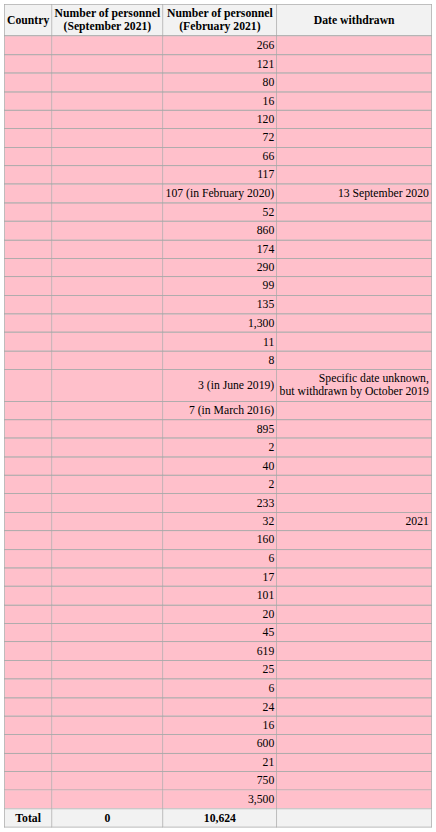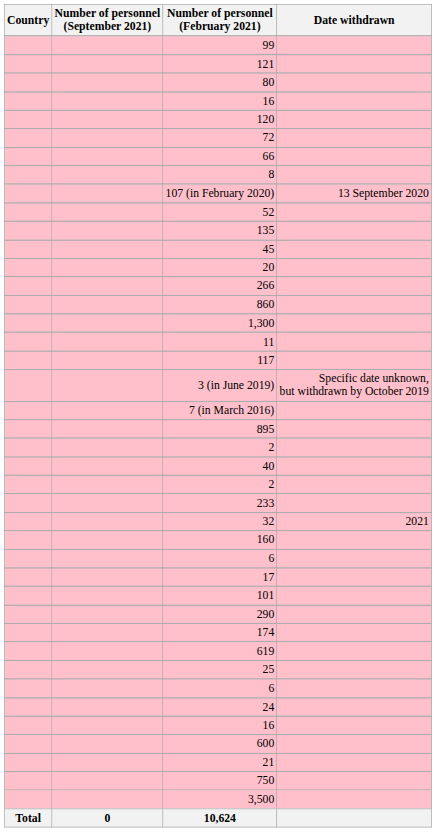rows swapped: 99 <-> 266
rows swapped: 117 <-> 8
rows swapped: 135 <-> 860
rows swapped: 45 <-> 174
rows swapped: 20 <-> 290
